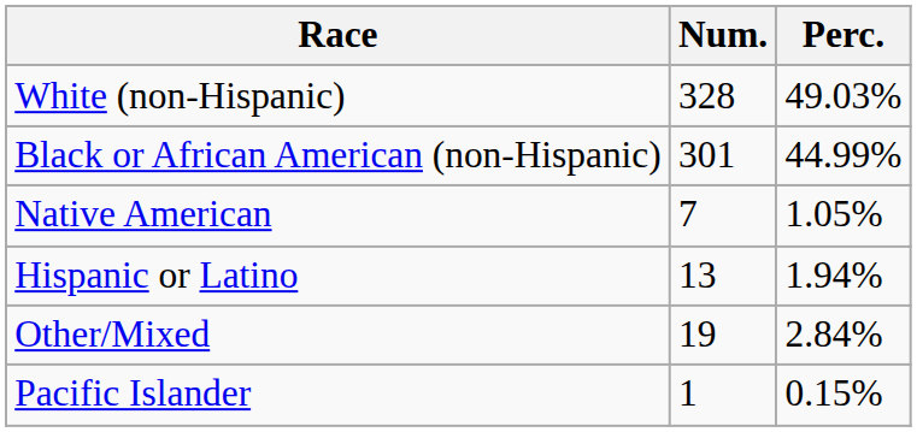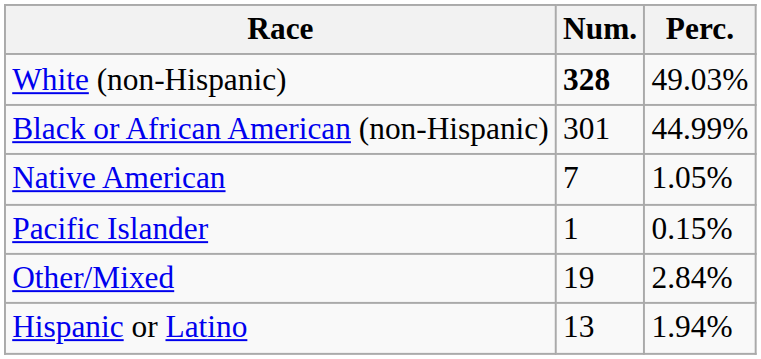White (non-Hispanic) | Num.: normal -> bold
rows swapped: Pacific Islander <-> Hispanic or Latino
